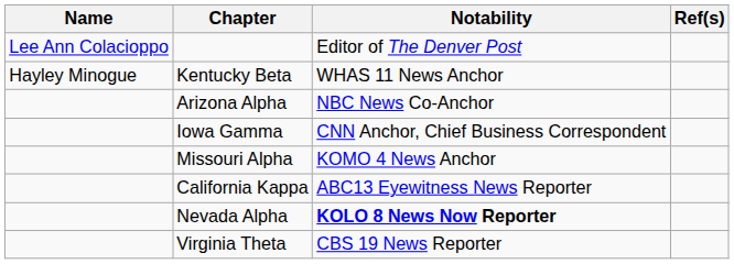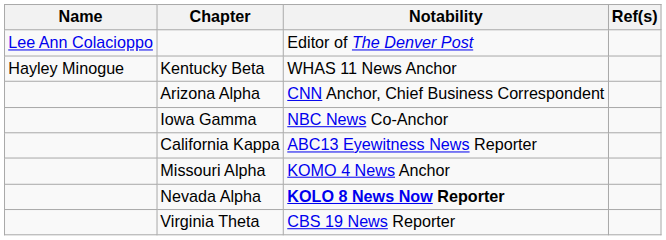Arizona Alpha | Notability: NBC News Co-Anchor -> CNN Anchor, Chief Business Correspondent
Iowa Gamma | Notability: CNN Anchor, Chief Business Correspondent -> NBC News Co-Anchor
rows swapped: Missouri Alpha <-> California Kappa
